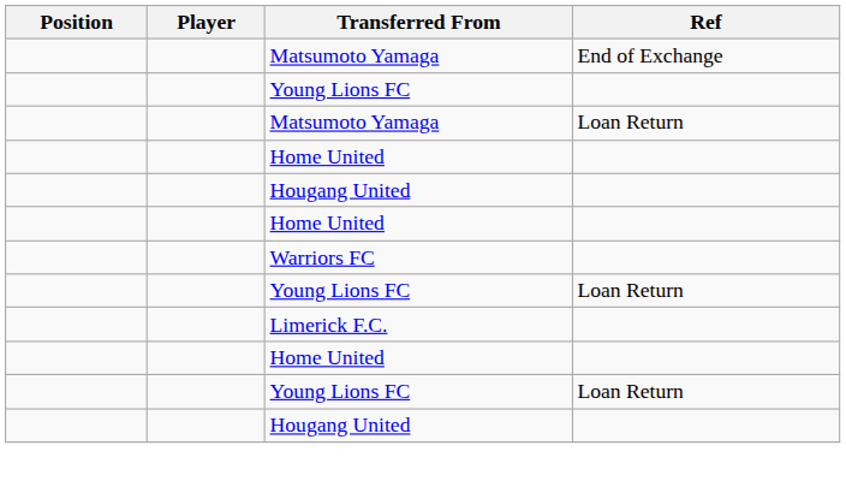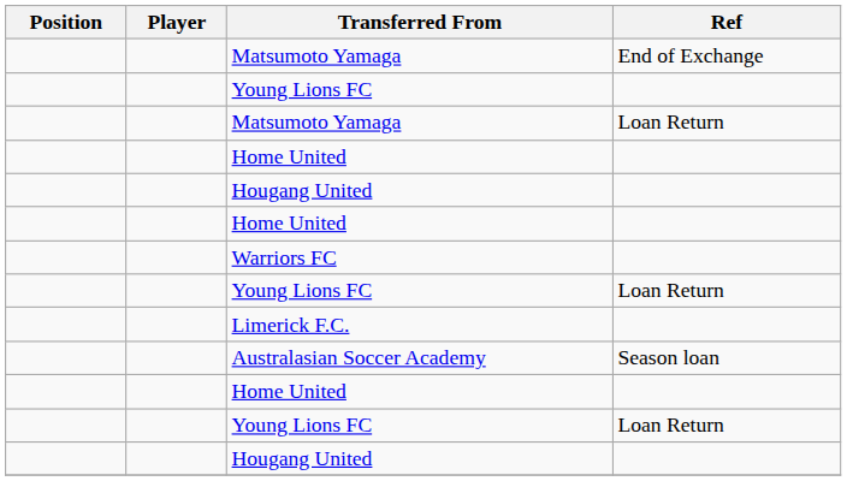+ row: Australasian Soccer Academy | Season loan
